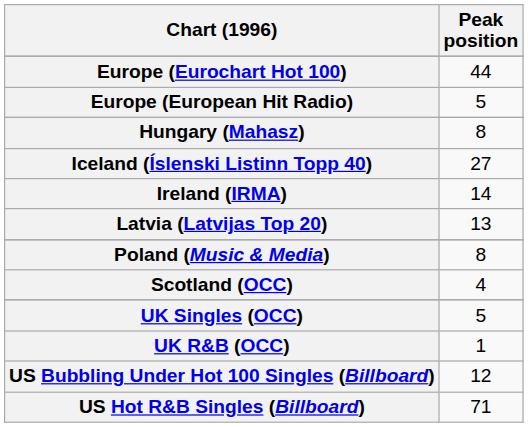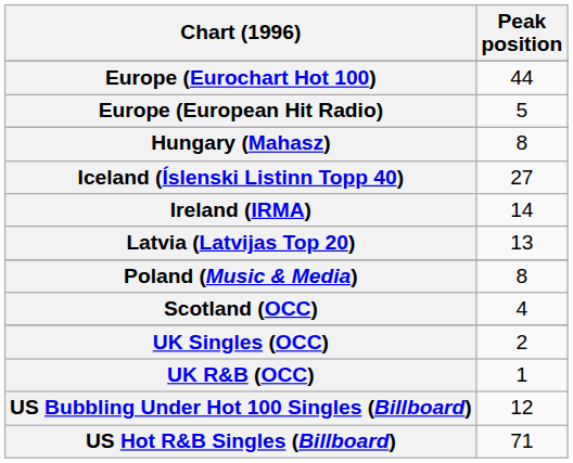UK Singles (OCC) | Peak position: 5 -> 2
